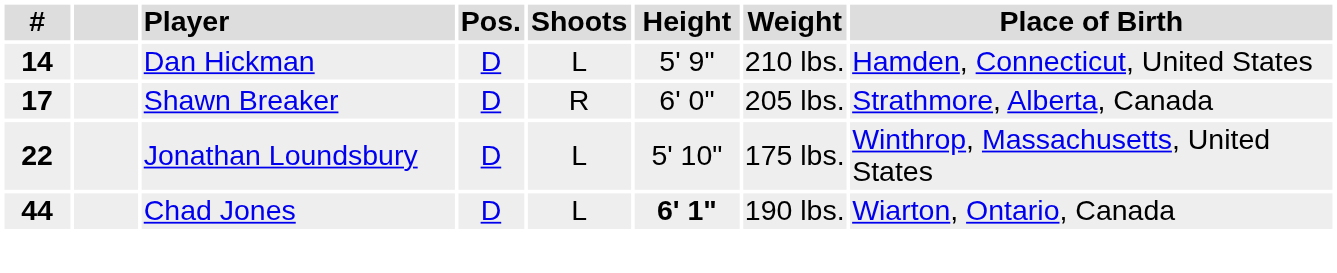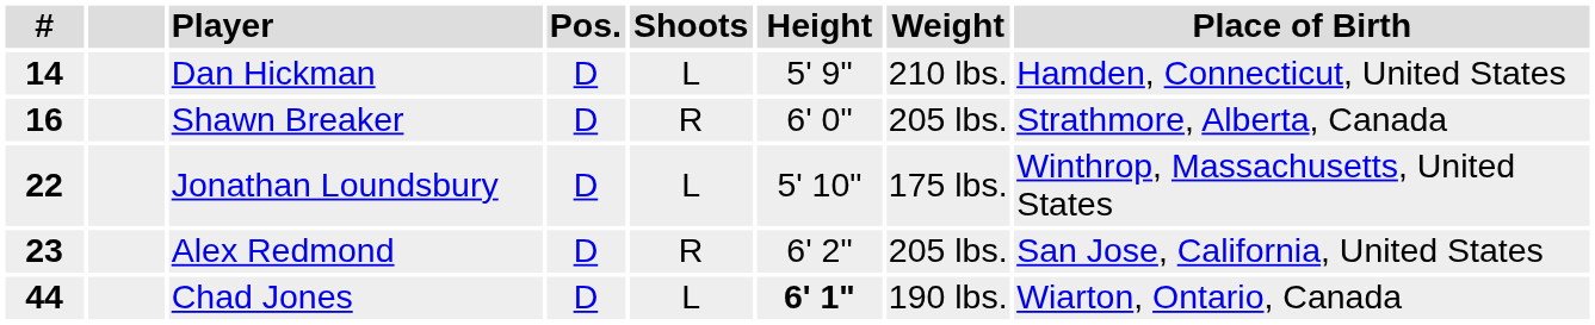Shawn Breaker | #: 17 -> 16
+ row: 23 | Alex Redmond | D | R | 6' 2" | 205 lbs. | San Jose, California, United States
